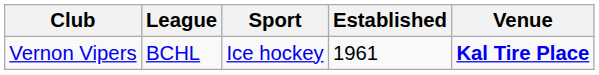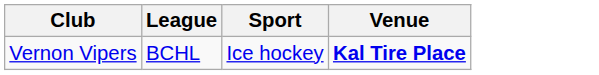- column: Established | 1961
